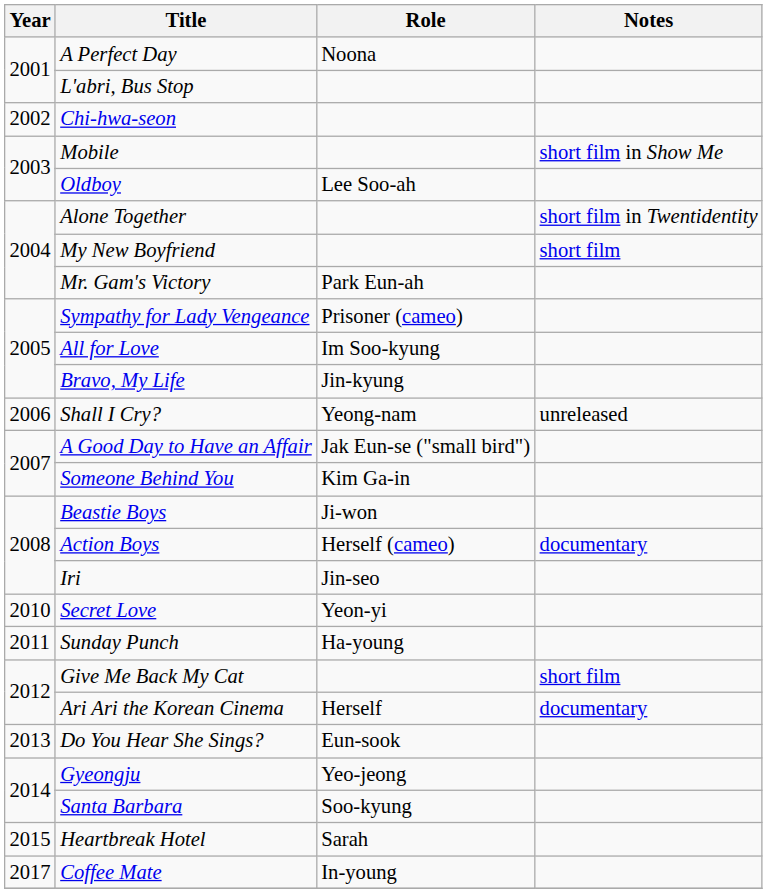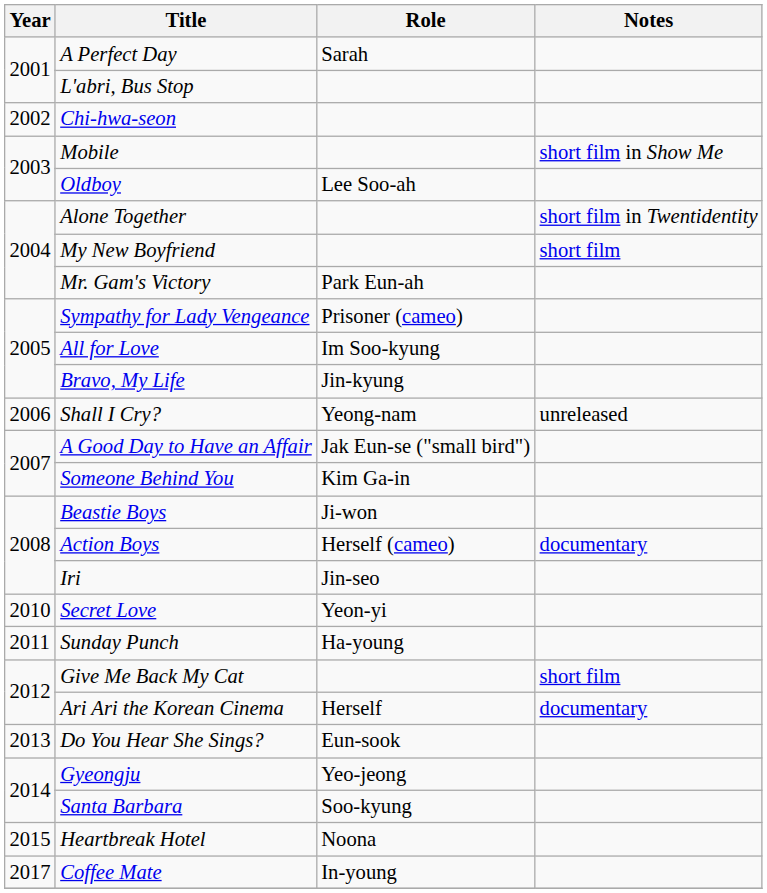A Perfect Day | Role: Noona -> Sarah
Heartbreak Hotel | Role: Sarah -> Noona
